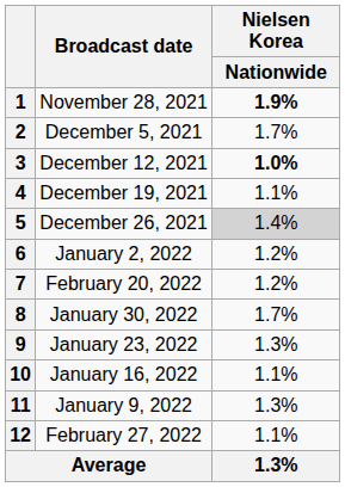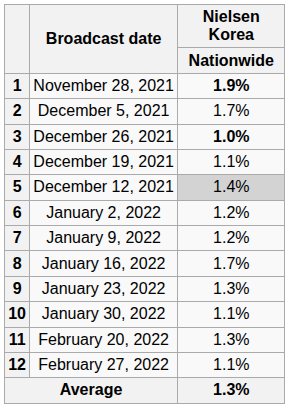3 | Broadcast date: December 12, 2021 -> December 26, 2021
5 | Broadcast date: December 26, 2021 -> December 12, 2021
7 | Broadcast date: February 20, 2022 -> January 9, 2022
8 | Broadcast date: January 30, 2022 -> January 16, 2022
10 | Broadcast date: January 16, 2022 -> January 30, 2022
11 | Broadcast date: January 9, 2022 -> February 20, 2022
